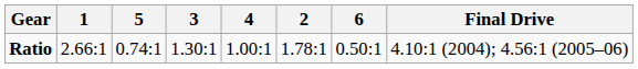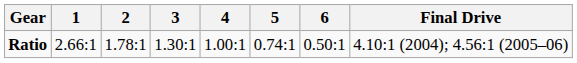columns swapped: 2 <-> 5
